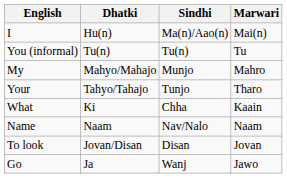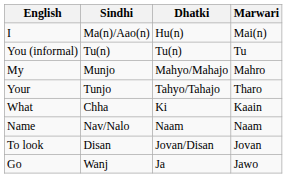columns swapped: Dhatki <-> Sindhi
